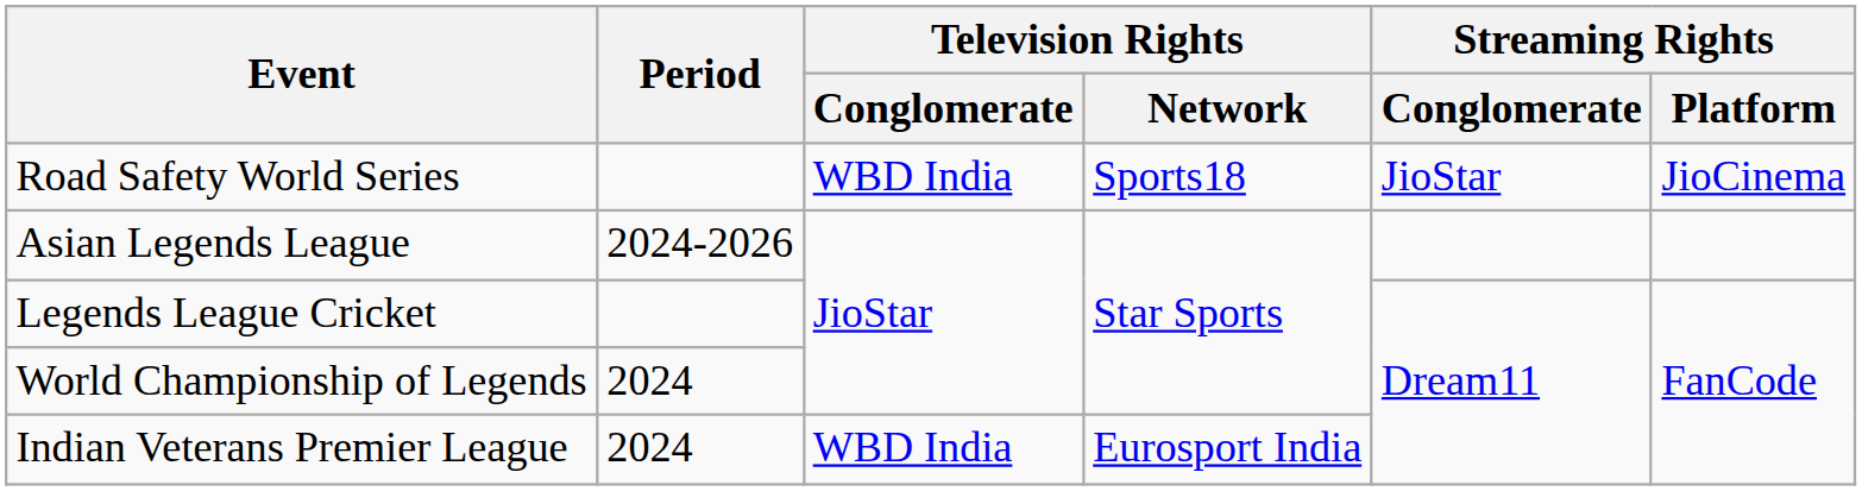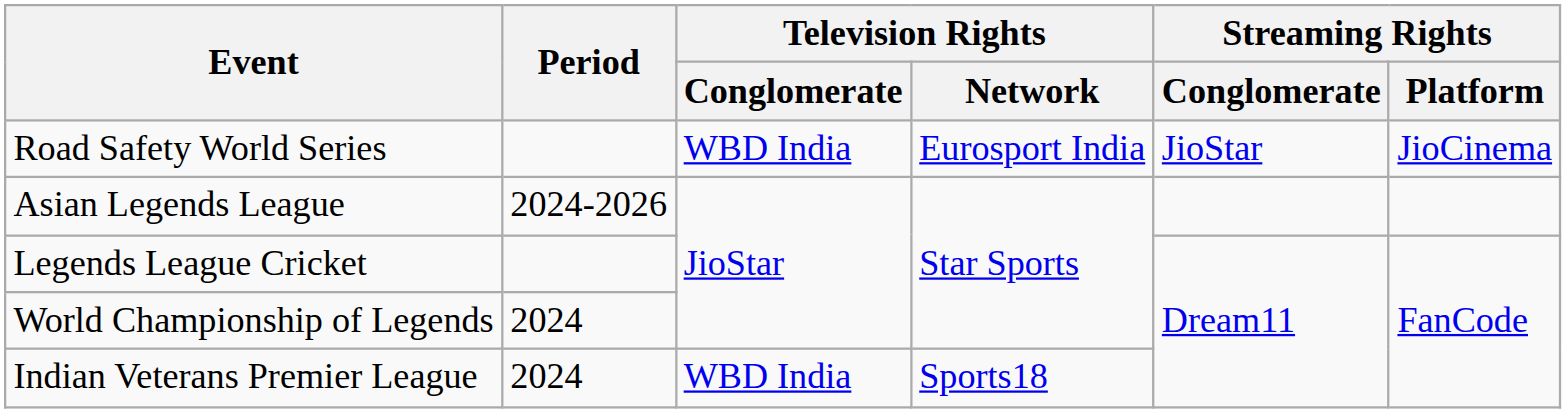Road Safety World Series | Television Rights / Network: Sports18 -> Eurosport India
Indian Veterans Premier League | Television Rights / Network: Eurosport India -> Sports18
